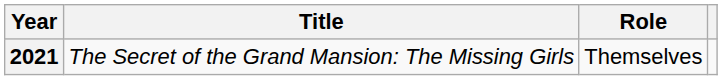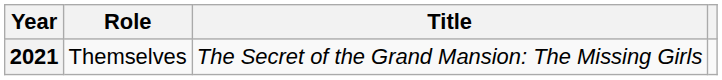columns swapped: Title <-> Role
